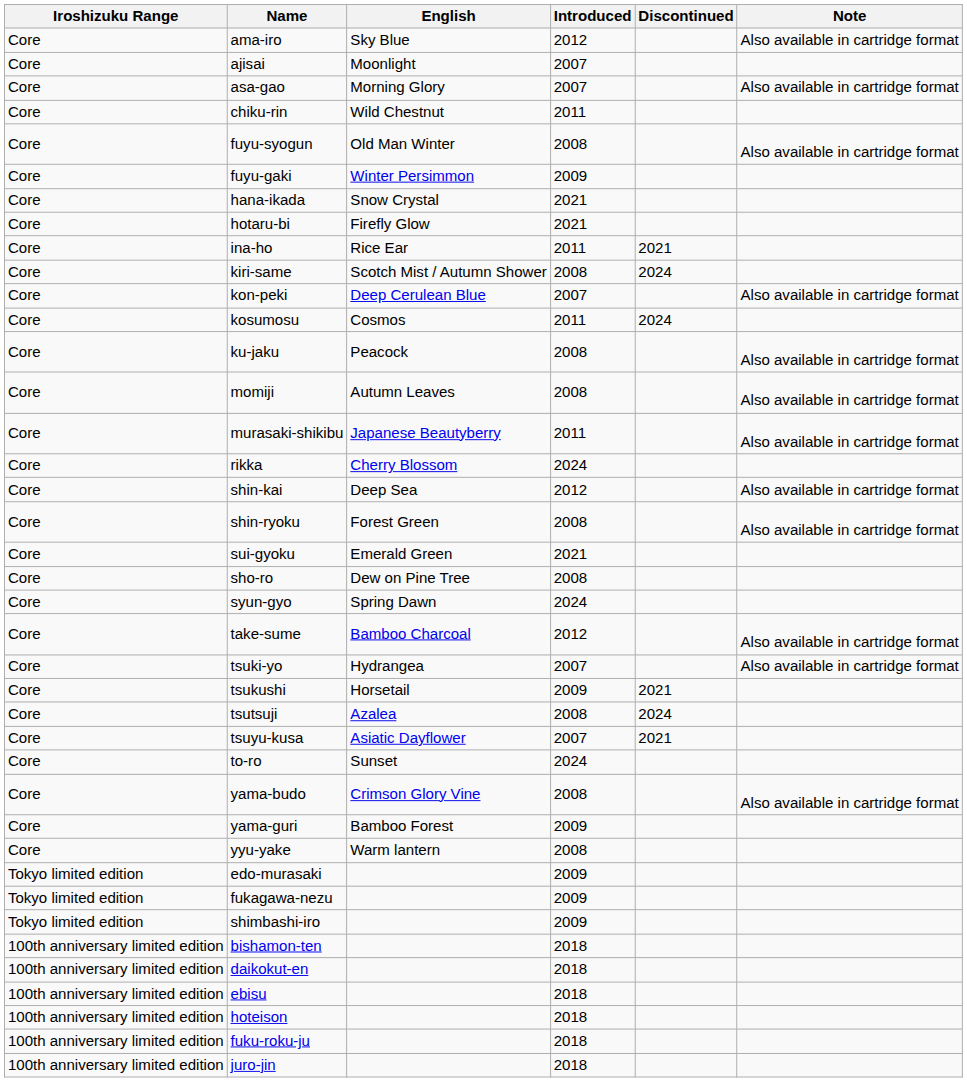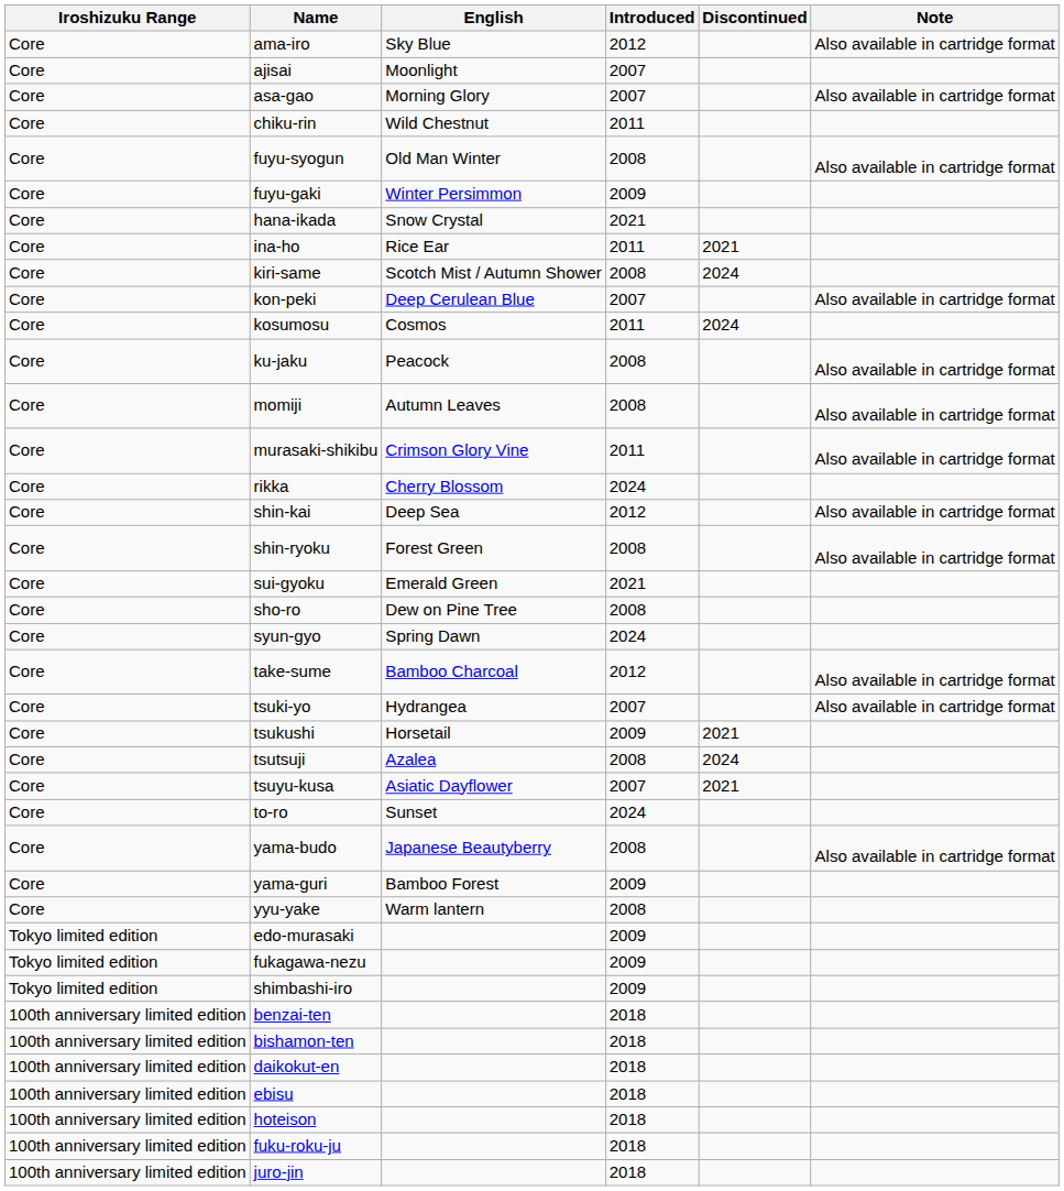- row: Core | hotaru-bi | Firefly Glow | 2021
murasaki-shikibu | English: Japanese Beautyberry -> Crimson Glory Vine
yama-budo | English: Crimson Glory Vine -> Japanese Beautyberry
+ row: 100th anniversary limited edition | benzai-ten | 2018
